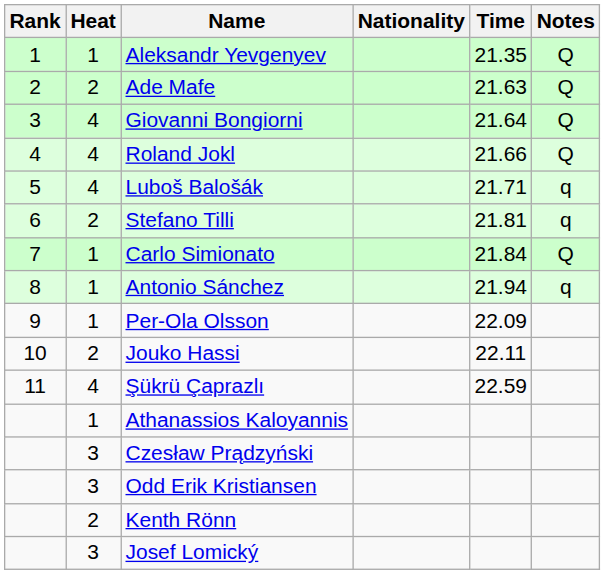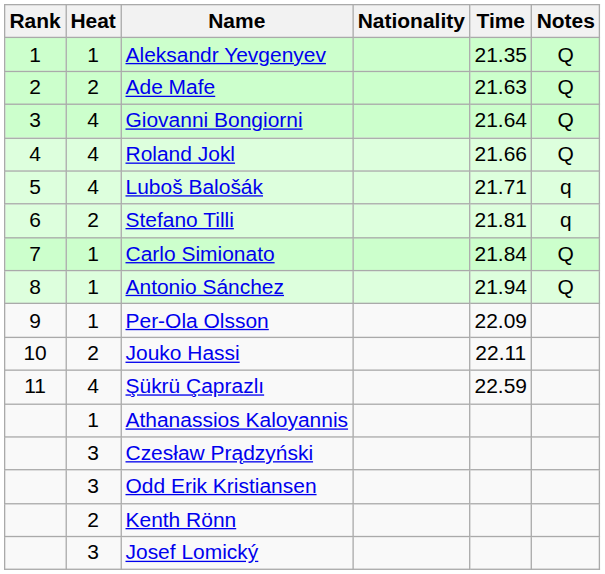Antonio Sánchez | Notes: q -> Q
